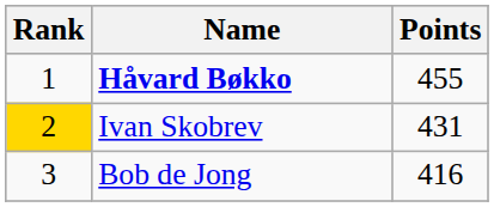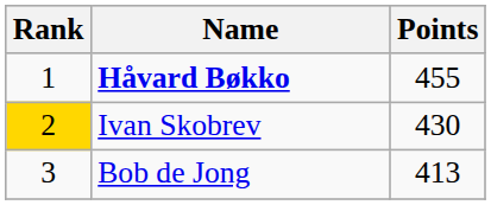Ivan Skobrev | Points: 431 -> 430
Bob de Jong | Points: 416 -> 413
